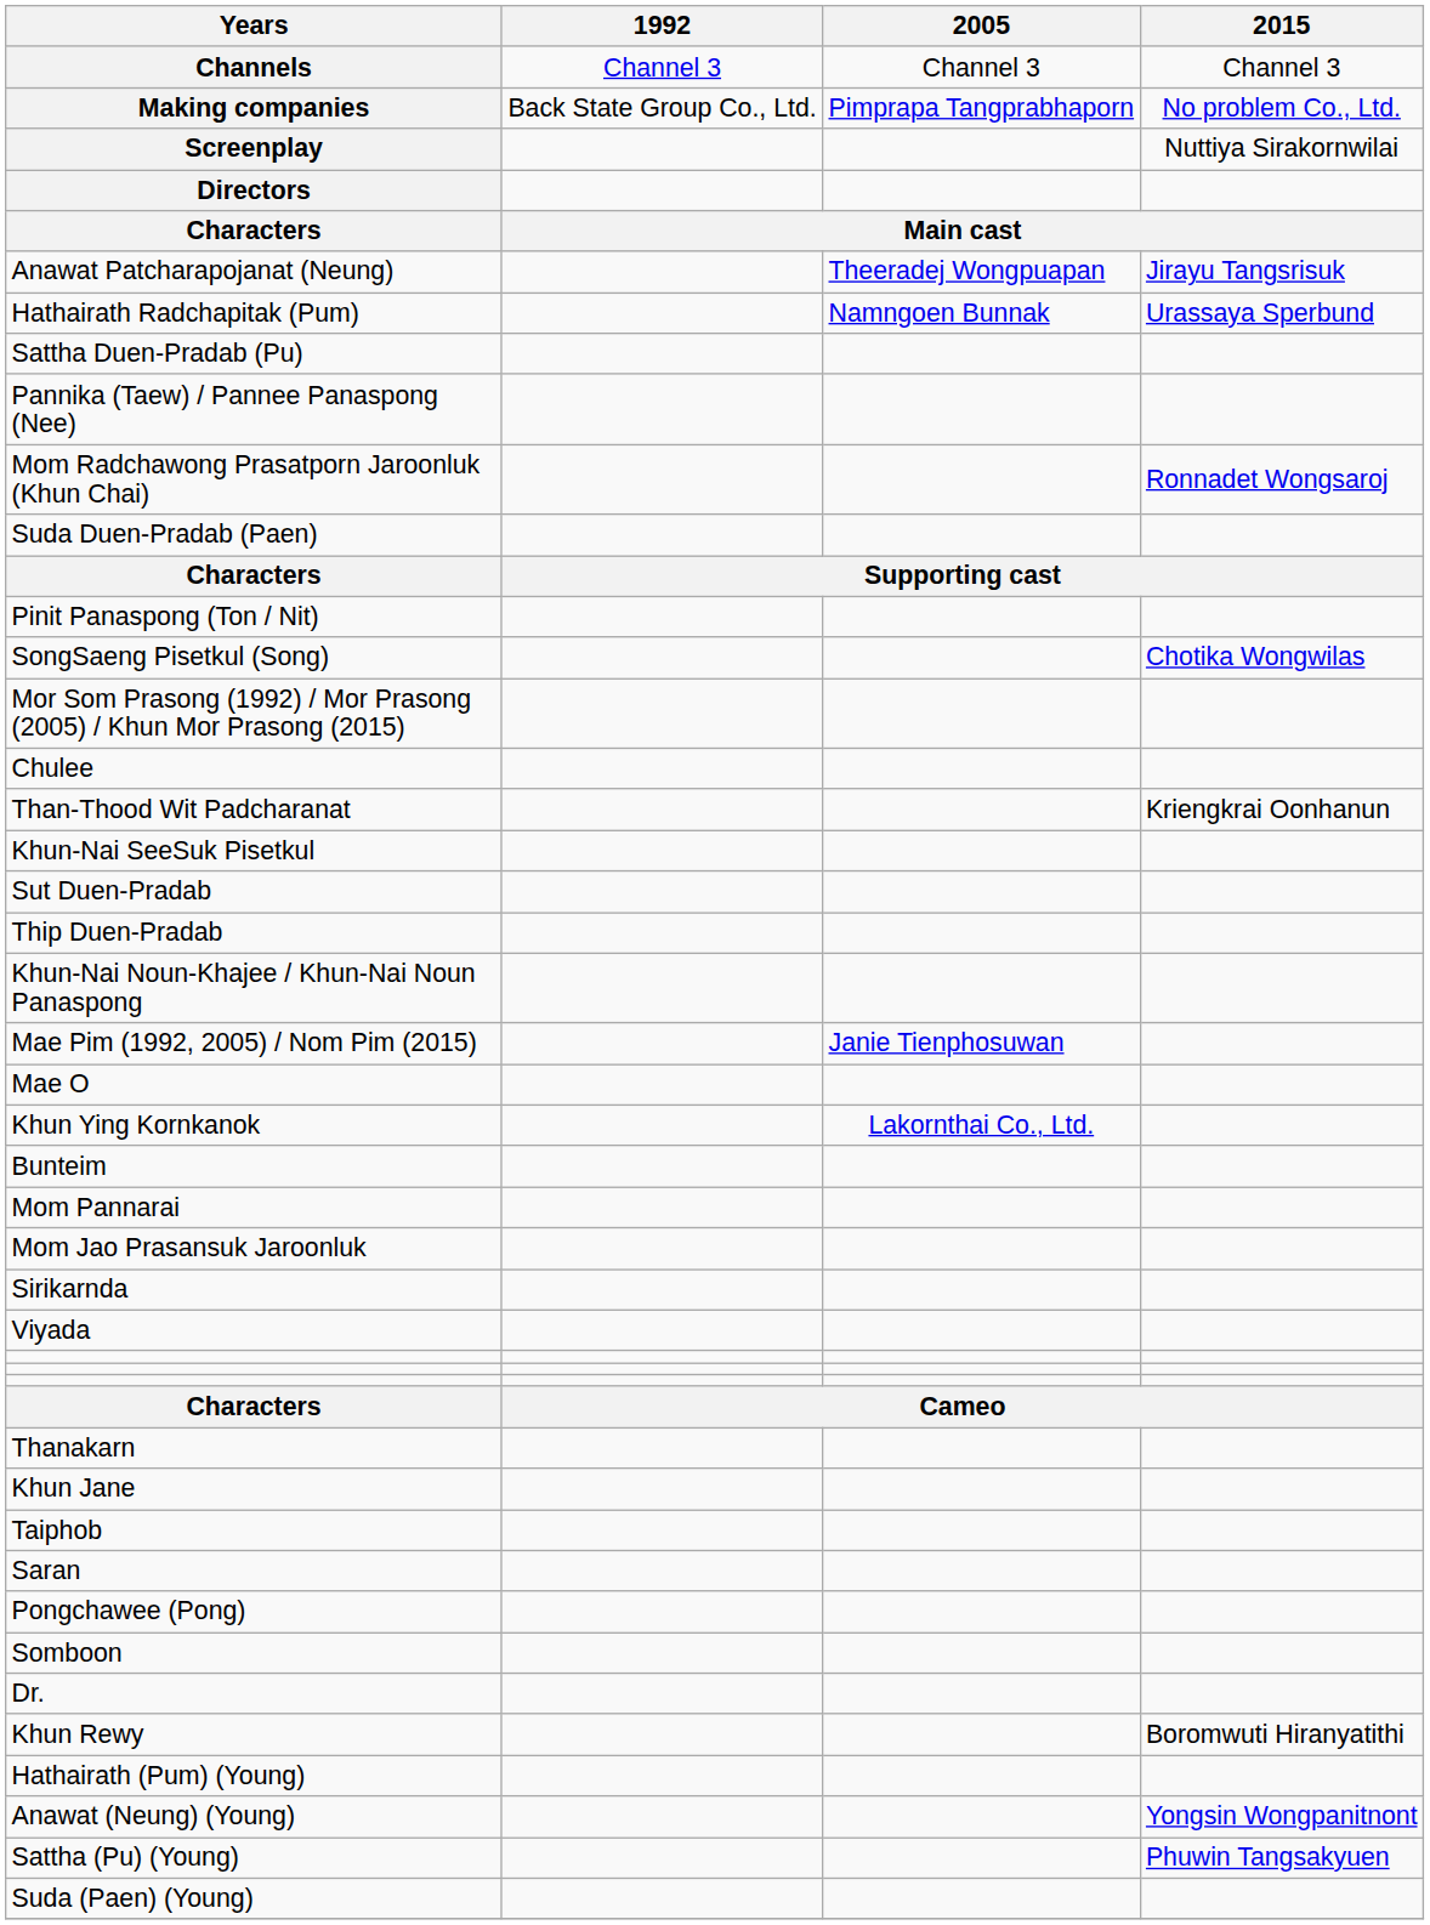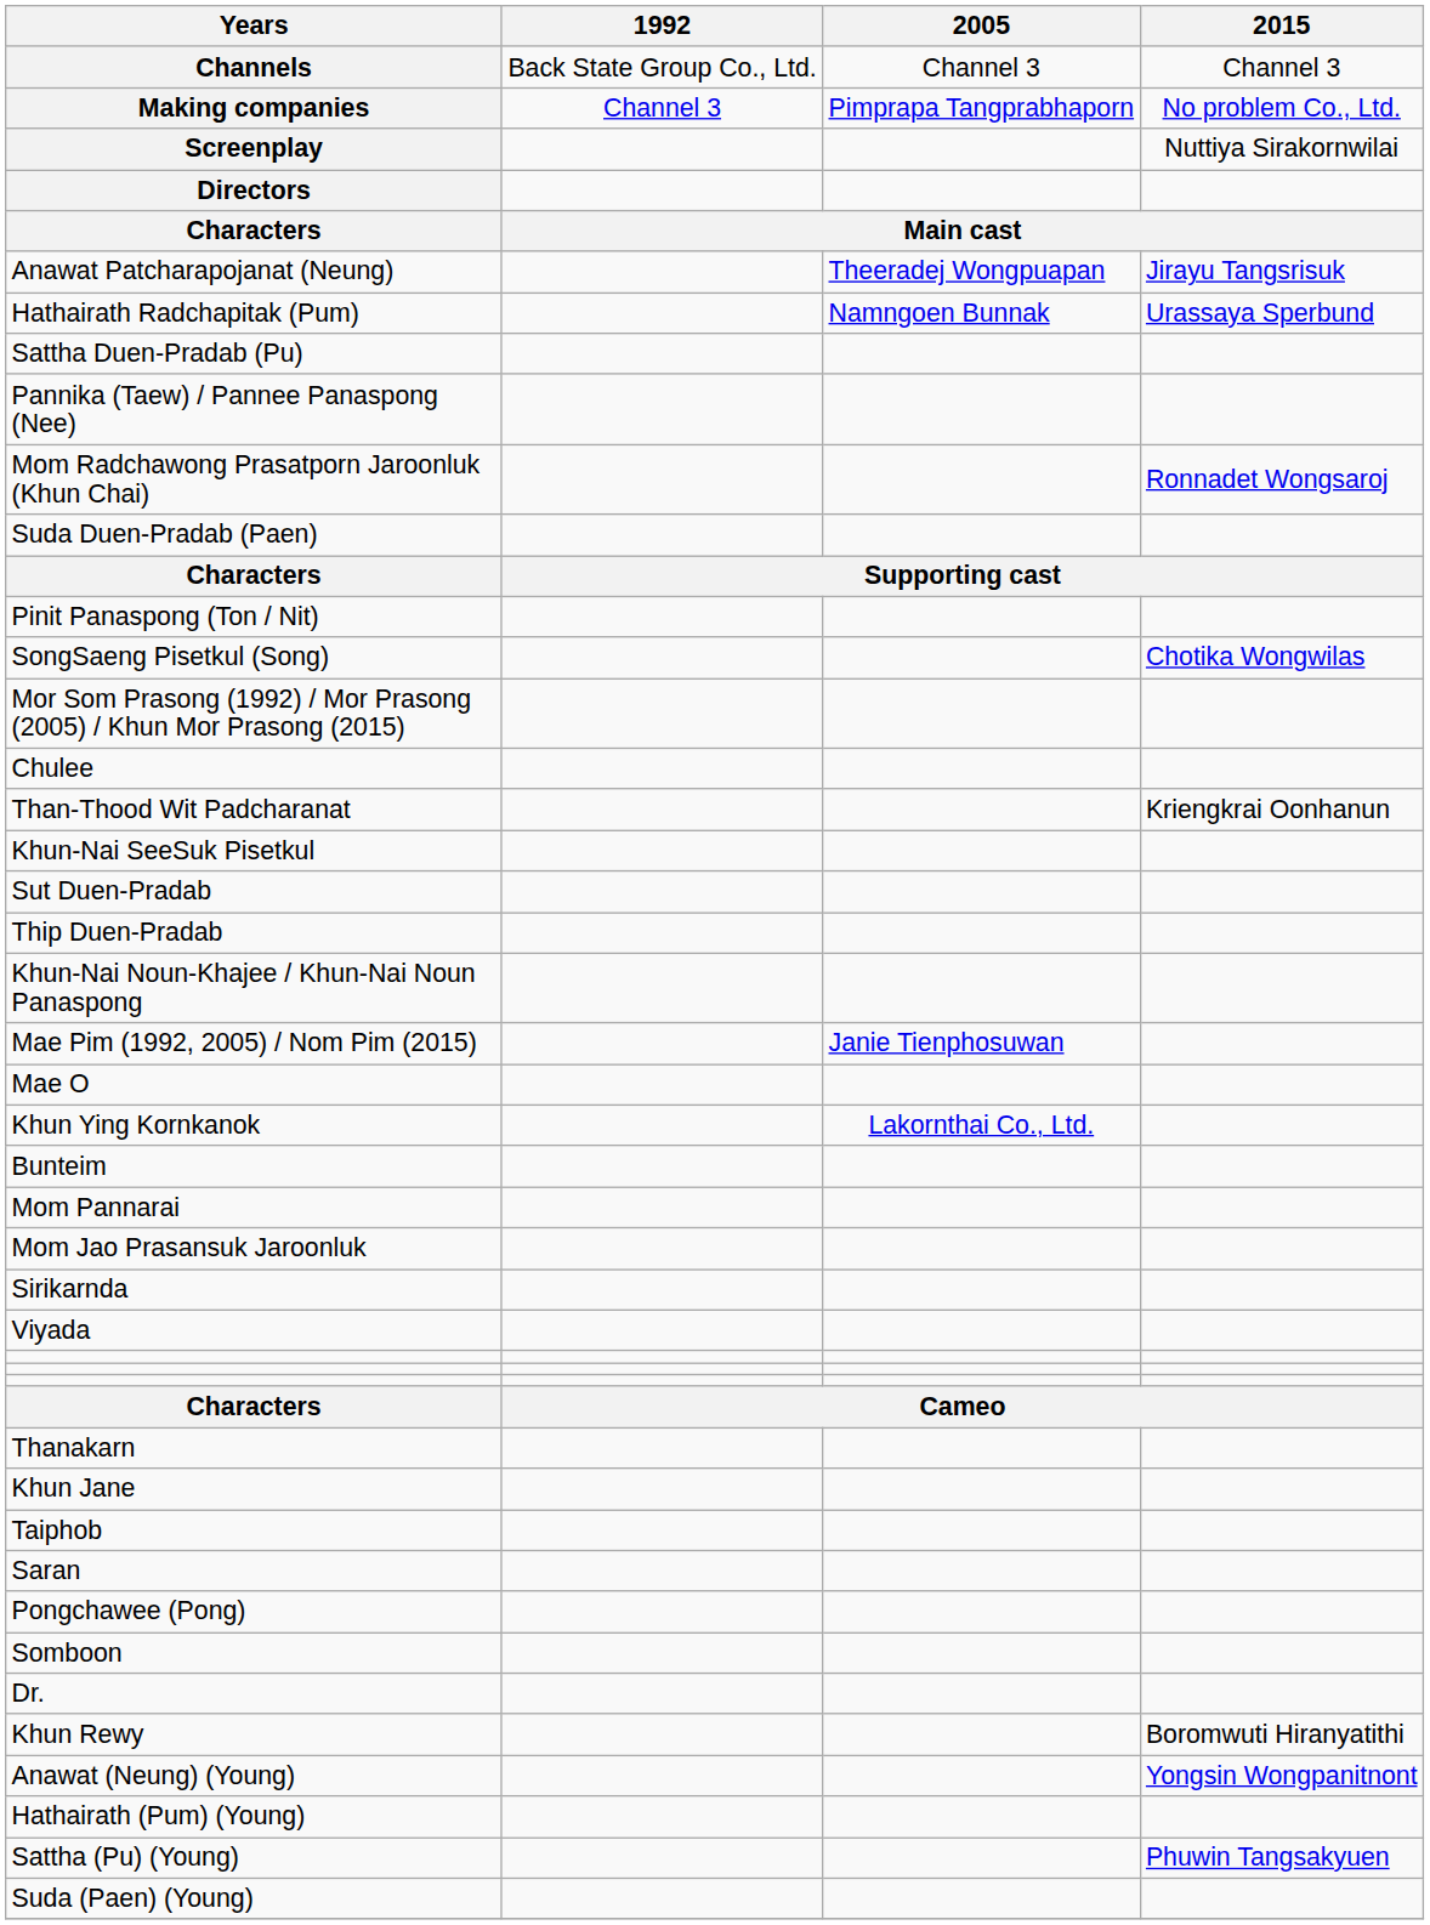Channels | 1992: Channel 3 -> Back State Group Co., Ltd.
Making companies | 1992: Back State Group Co., Ltd. -> Channel 3
rows swapped: Anawat (Neung) (Young) <-> Hathairath (Pum) (Young)
